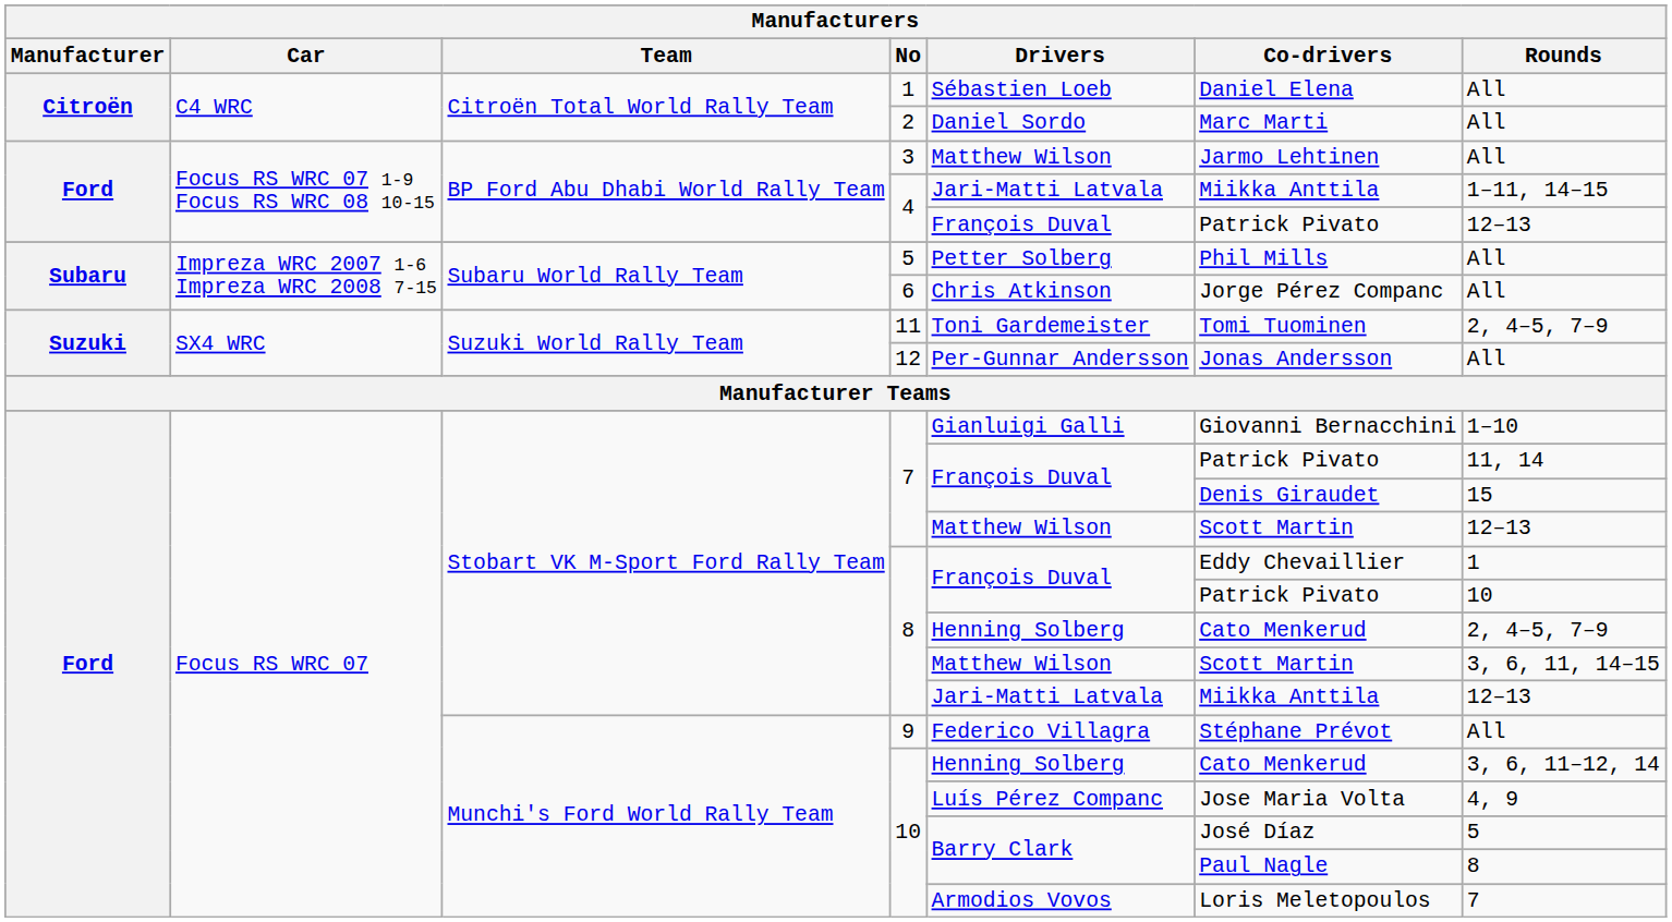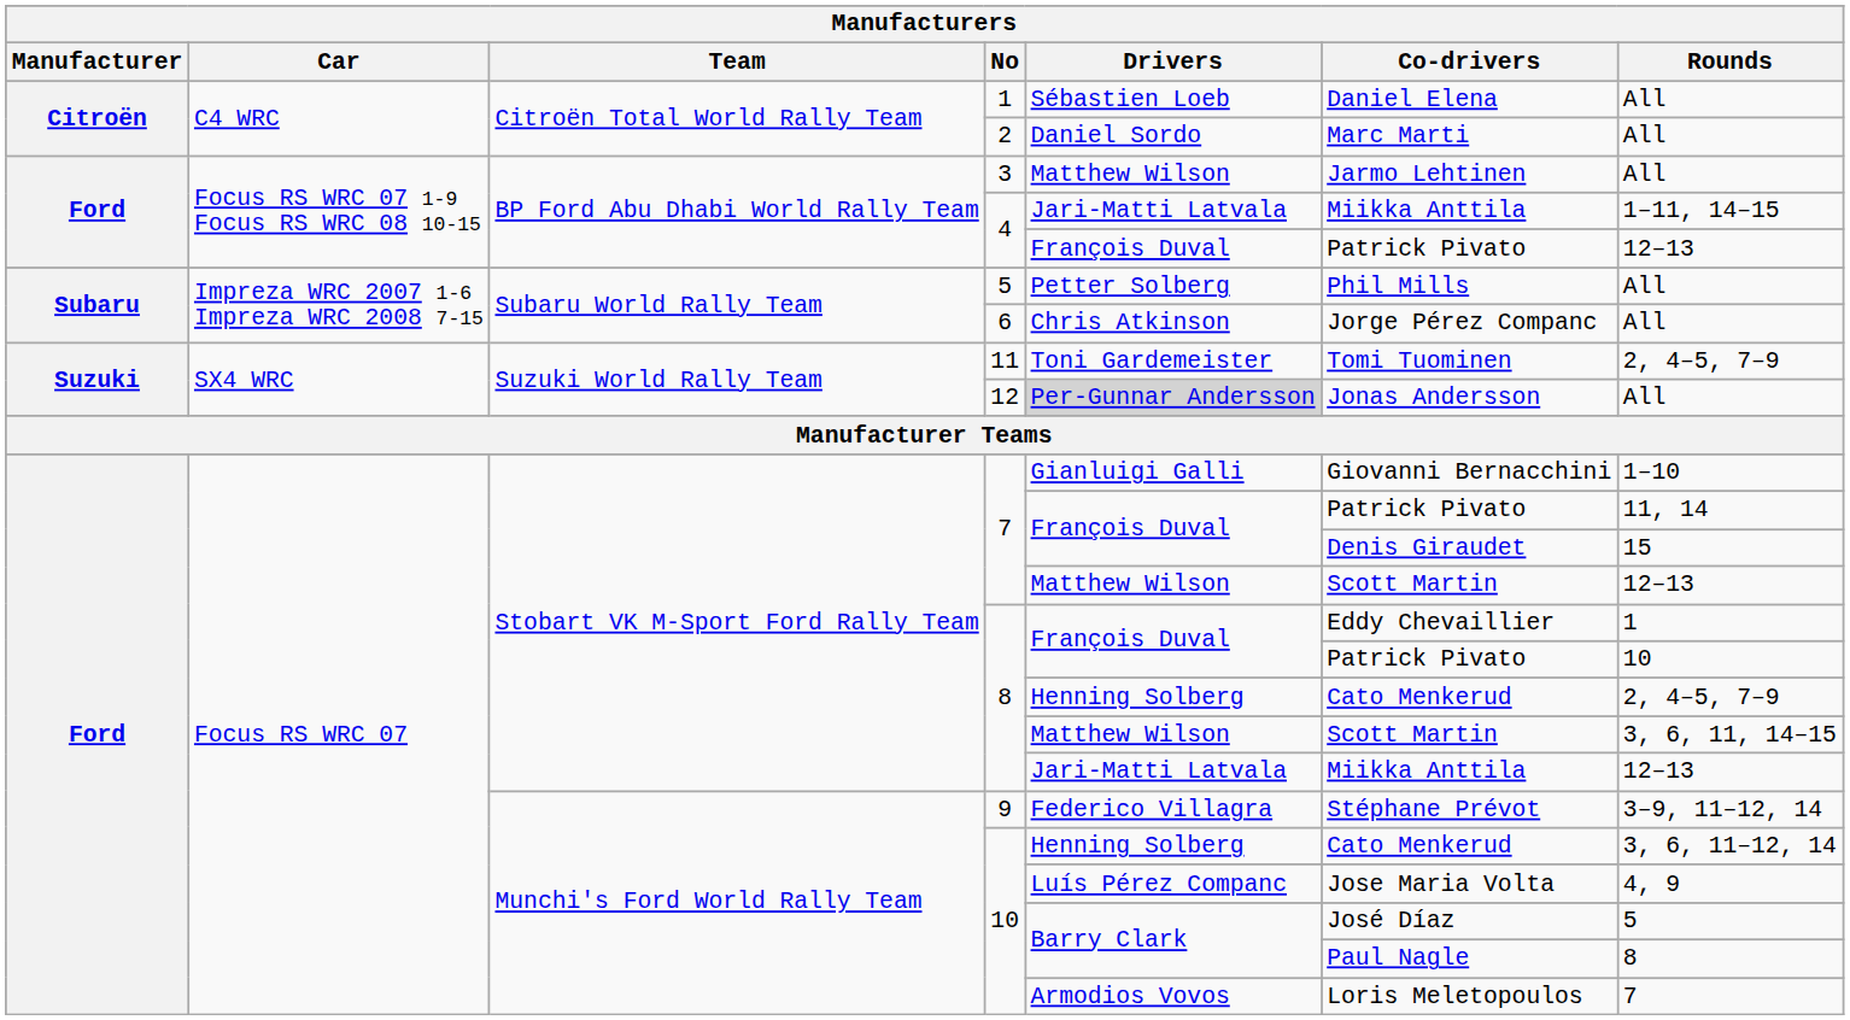12 | Manufacturers / Drivers: no background -> lightgrey background
9 | Manufacturers / Rounds: All -> 3–9, 11–12, 14
